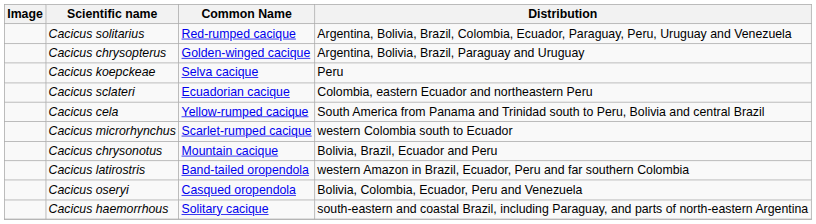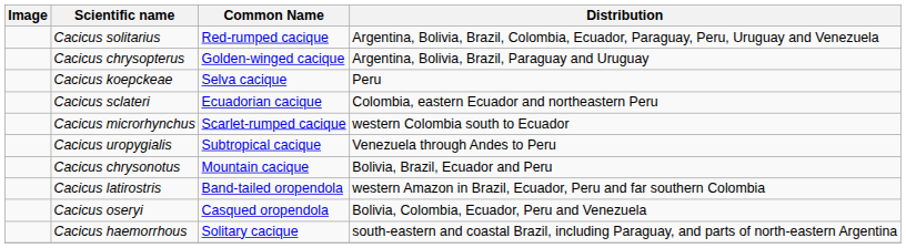- row: Cacicus cela | Yellow-rumped cacique | South America from Panama and Trinidad south to Peru, Bolivia and central Brazil
+ row: Cacicus uropygialis | Subtropical cacique | Venezuela through Andes to Peru
